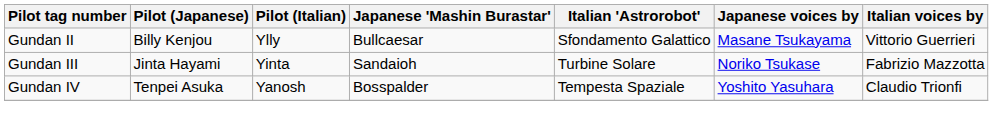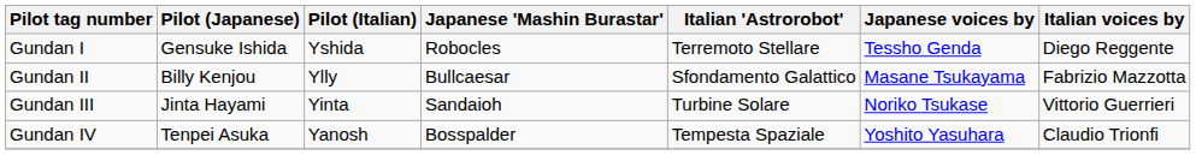+ row: Gundan I | Gensuke Ishida | Yshida | Robocles | Terremoto Stellare | Tessho Genda | Diego Reggente
Gundan II | Italian voices by: Vittorio Guerrieri -> Fabrizio Mazzotta
Gundan III | Italian voices by: Fabrizio Mazzotta -> Vittorio Guerrieri
